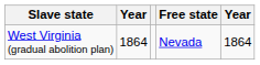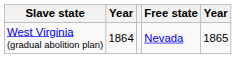West Virginia (gradual abolition plan) | column 5: 1864 -> 1865
